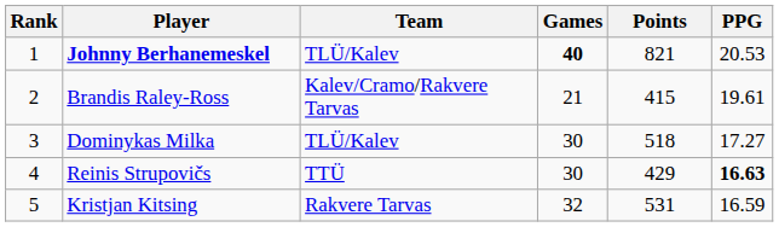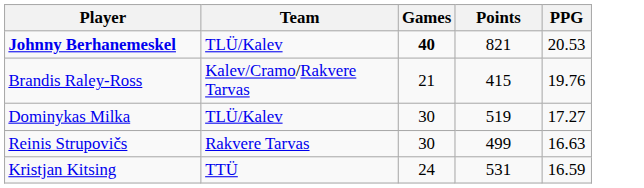- column: Rank | 1 | 2 | 3 | 4 | 5
Brandis Raley-Ross | PPG: 19.61 -> 19.76
Dominykas Milka | Points: 518 -> 519
Reinis Strupovičs | Team: TTÜ -> Rakvere Tarvas
Reinis Strupovičs | Points: 429 -> 499
Reinis Strupovičs | PPG: bold -> normal
Kristjan Kitsing | Team: Rakvere Tarvas -> TTÜ
Kristjan Kitsing | Games: 32 -> 24
